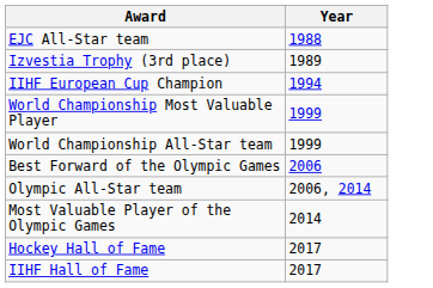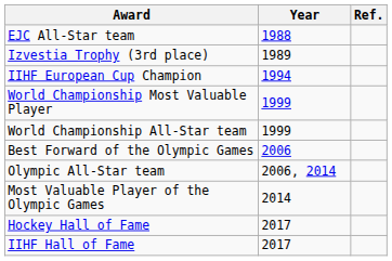+ column: Ref.
